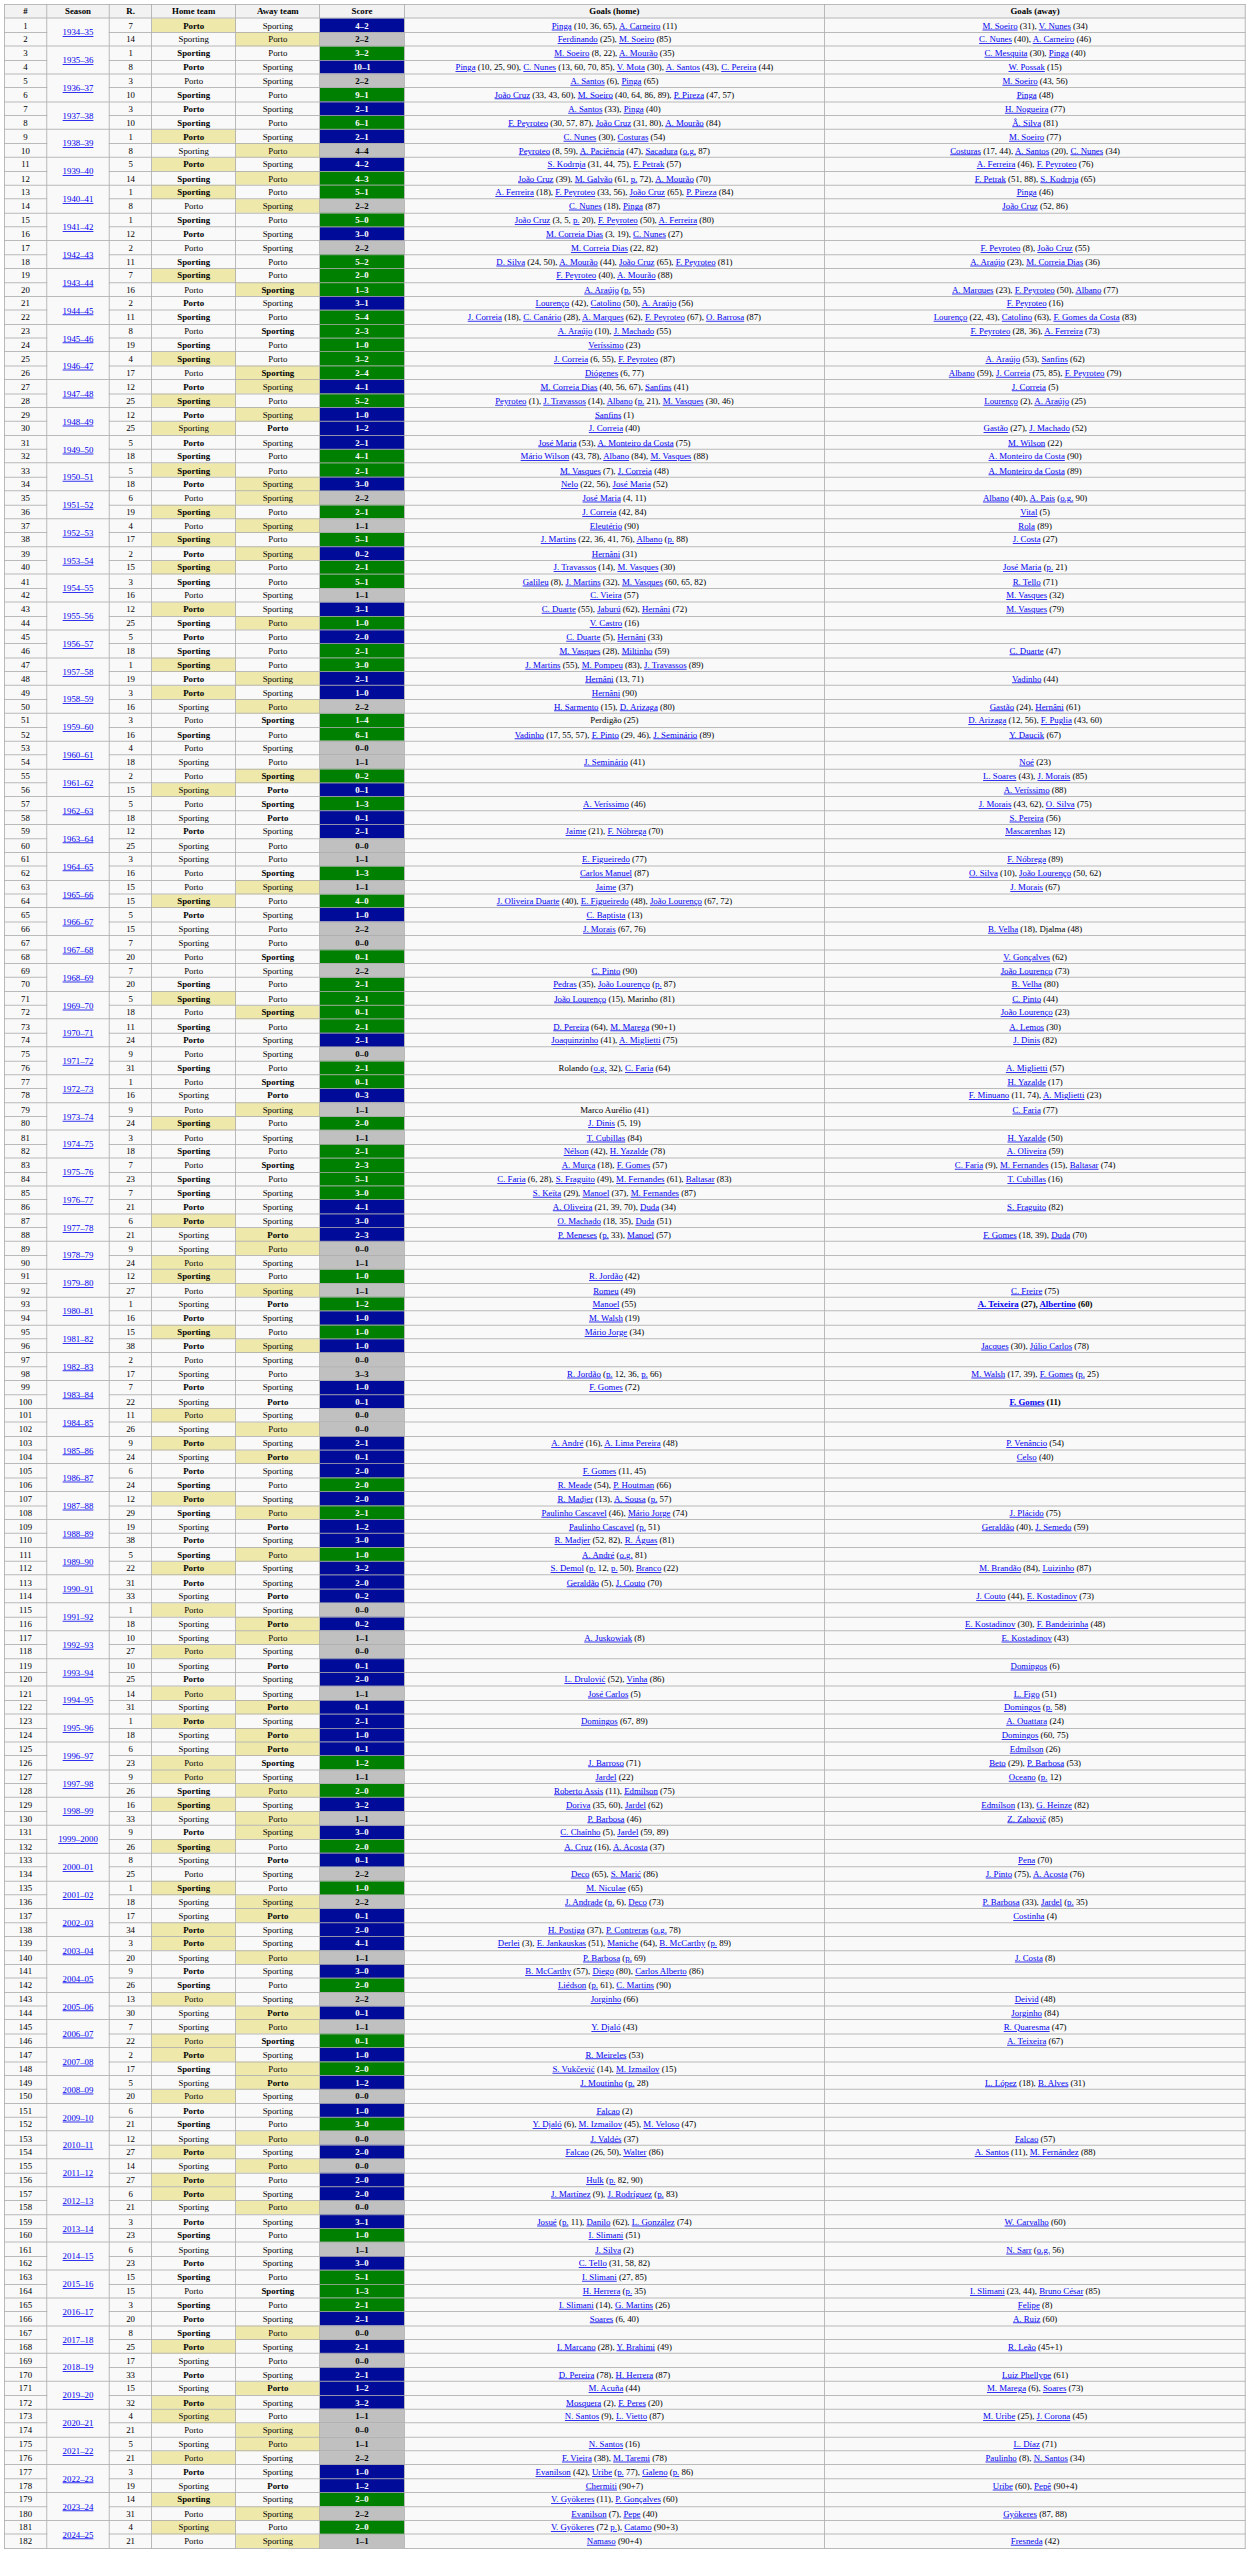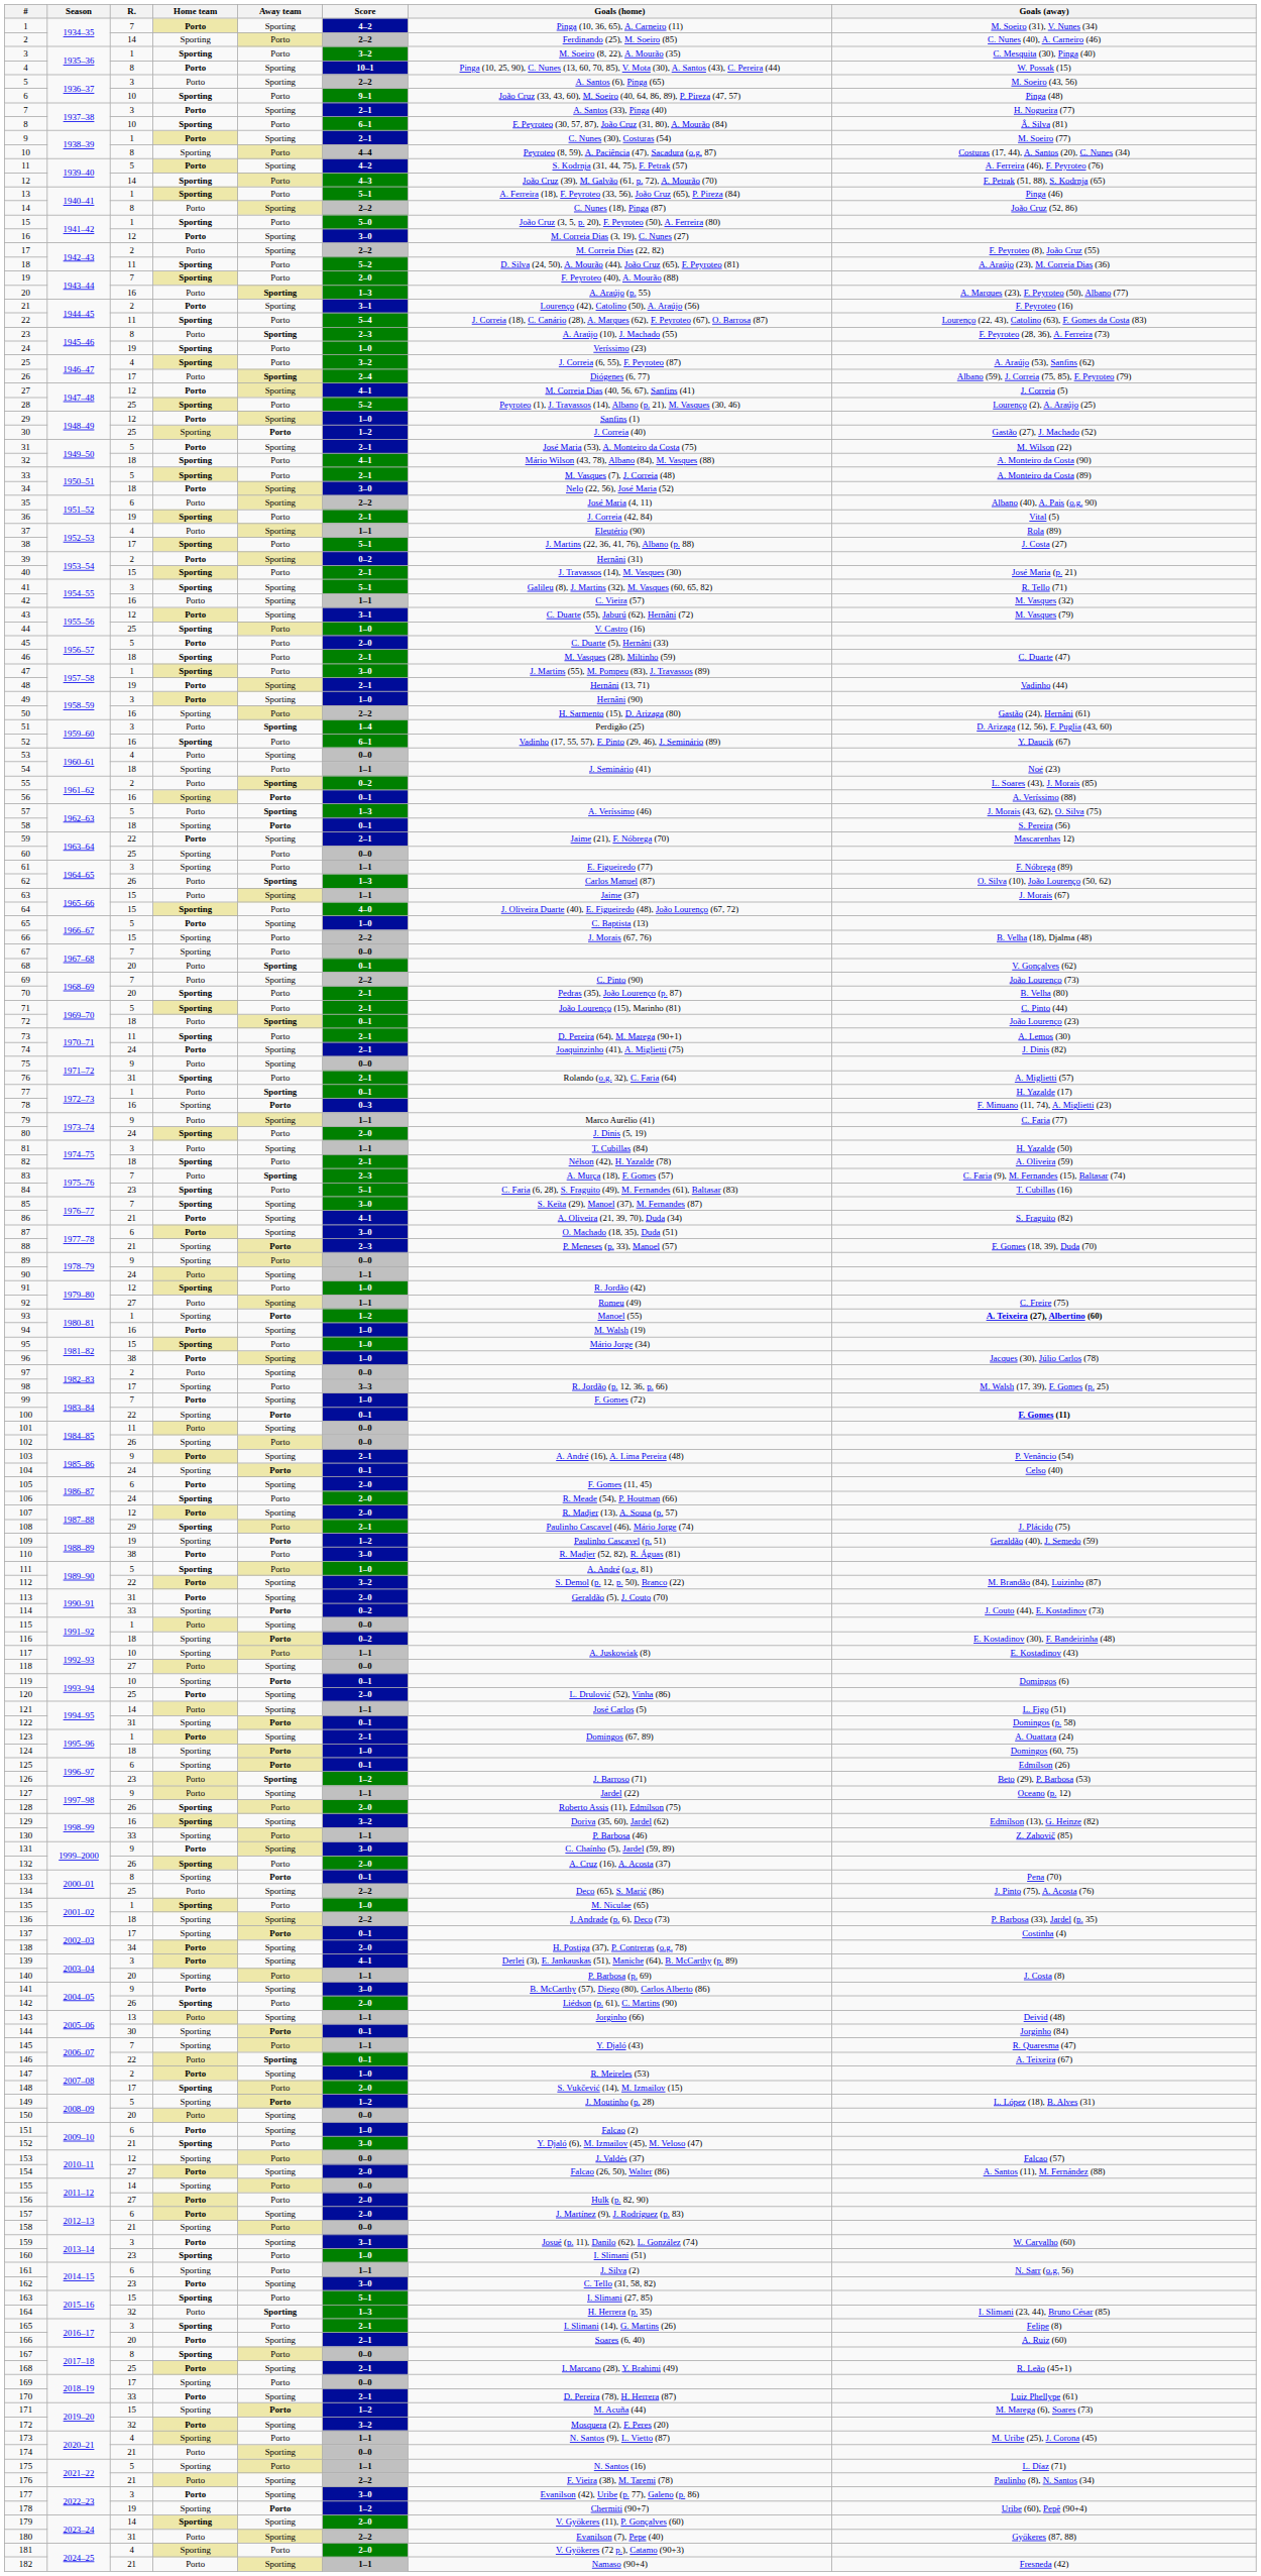41 | Away team: Porto -> Sporting
56 | R.: 15 -> 16
59 | R.: 12 -> 22
62 | R.: 16 -> 26
110 | Away team: Sporting -> Porto
143 | Score: 2–2 -> 1–1
161 | Away team: Sporting -> Porto
164 | R.: 15 -> 32
177 | Score: 1–0 -> 3–0
